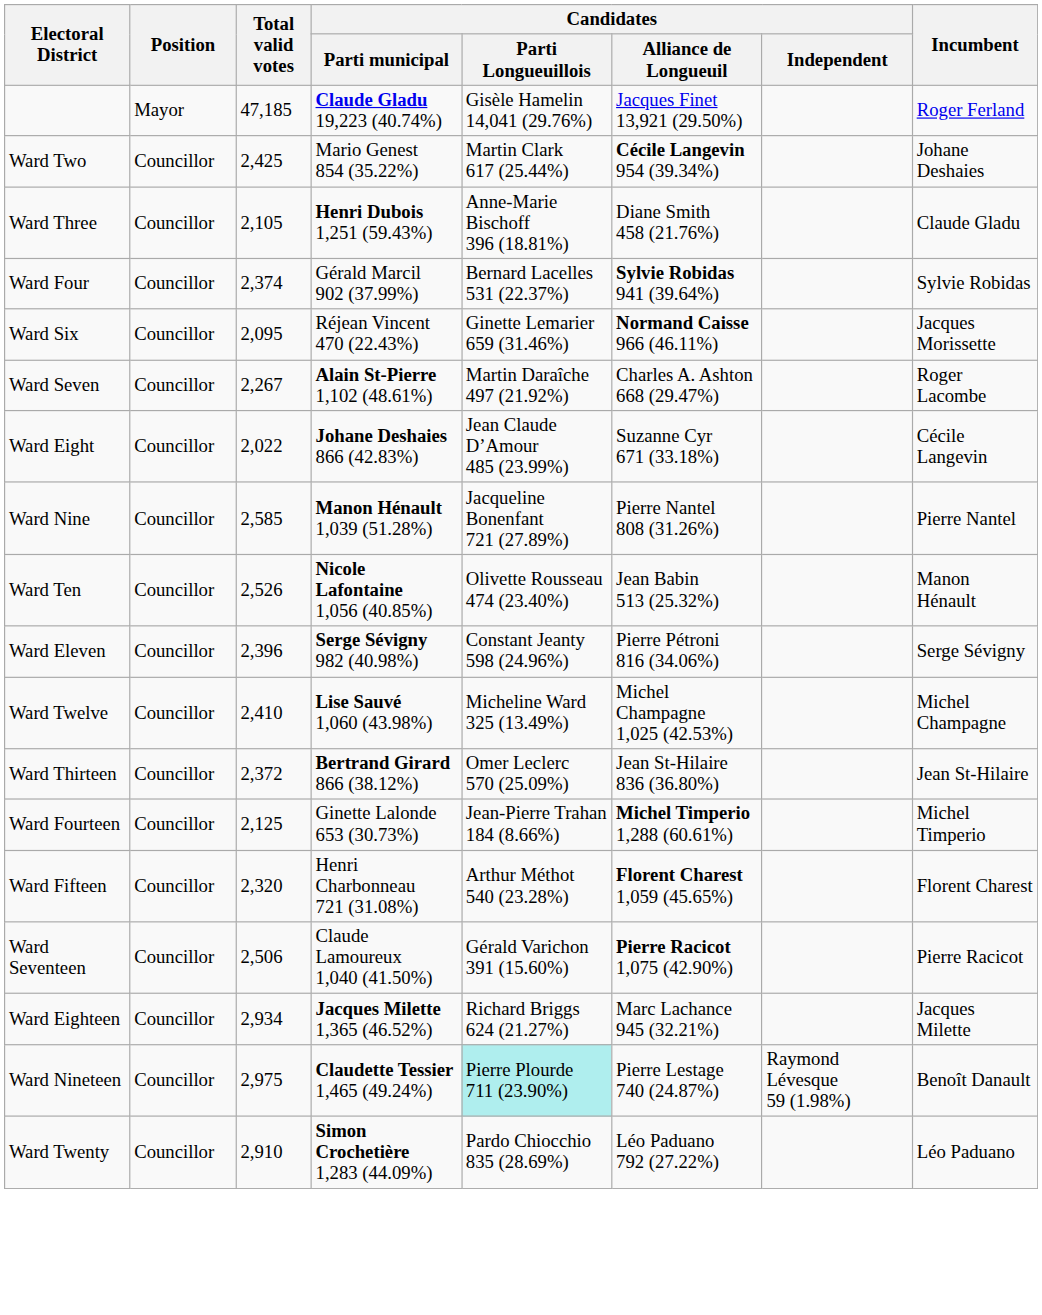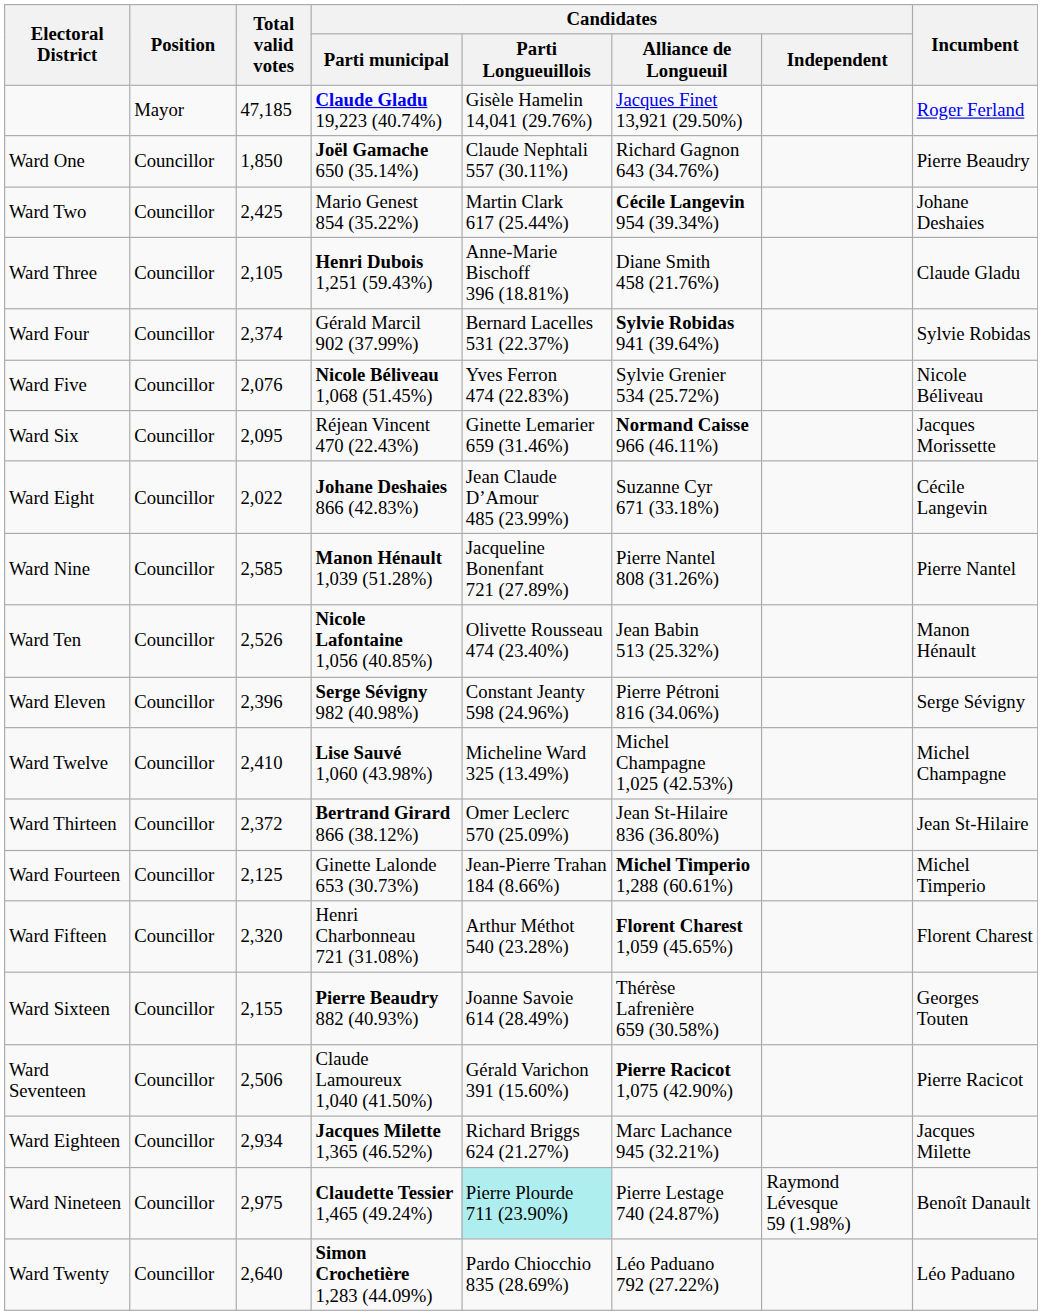+ row: Ward One | Councillor | 1,850 | Joël Gamache 650 (35.14%) | Claude Nephtali 557 (30.11%) | Richard Gagnon 643 (34.76%) | Pierre Beaudry
+ row: Ward Five | Councillor | 2,076 | Nicole Béliveau 1,068 (51.45%) | Yves Ferron 474 (22.83%) | Sylvie Grenier 534 (25.72%) | Nicole Béliveau
- row: Ward Seven | Councillor | 2,267 | Alain St-Pierre 1,102 (48.61%) | Martin Daraîche 497 (21.92%) | Charles A. Ashton 668 (29.47%) | Roger Lacombe
+ row: Ward Sixteen | Councillor | 2,155 | Pierre Beaudry 882 (40.93%) | Joanne Savoie 614 (28.49%) | Thérèse Lafrenière 659 (30.58%) | Georges Touten
Ward Twenty | Total valid votes: 2,910 -> 2,640
